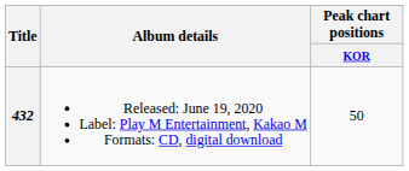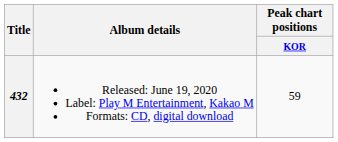432 | Peak chart positions / KOR: 50 -> 59
